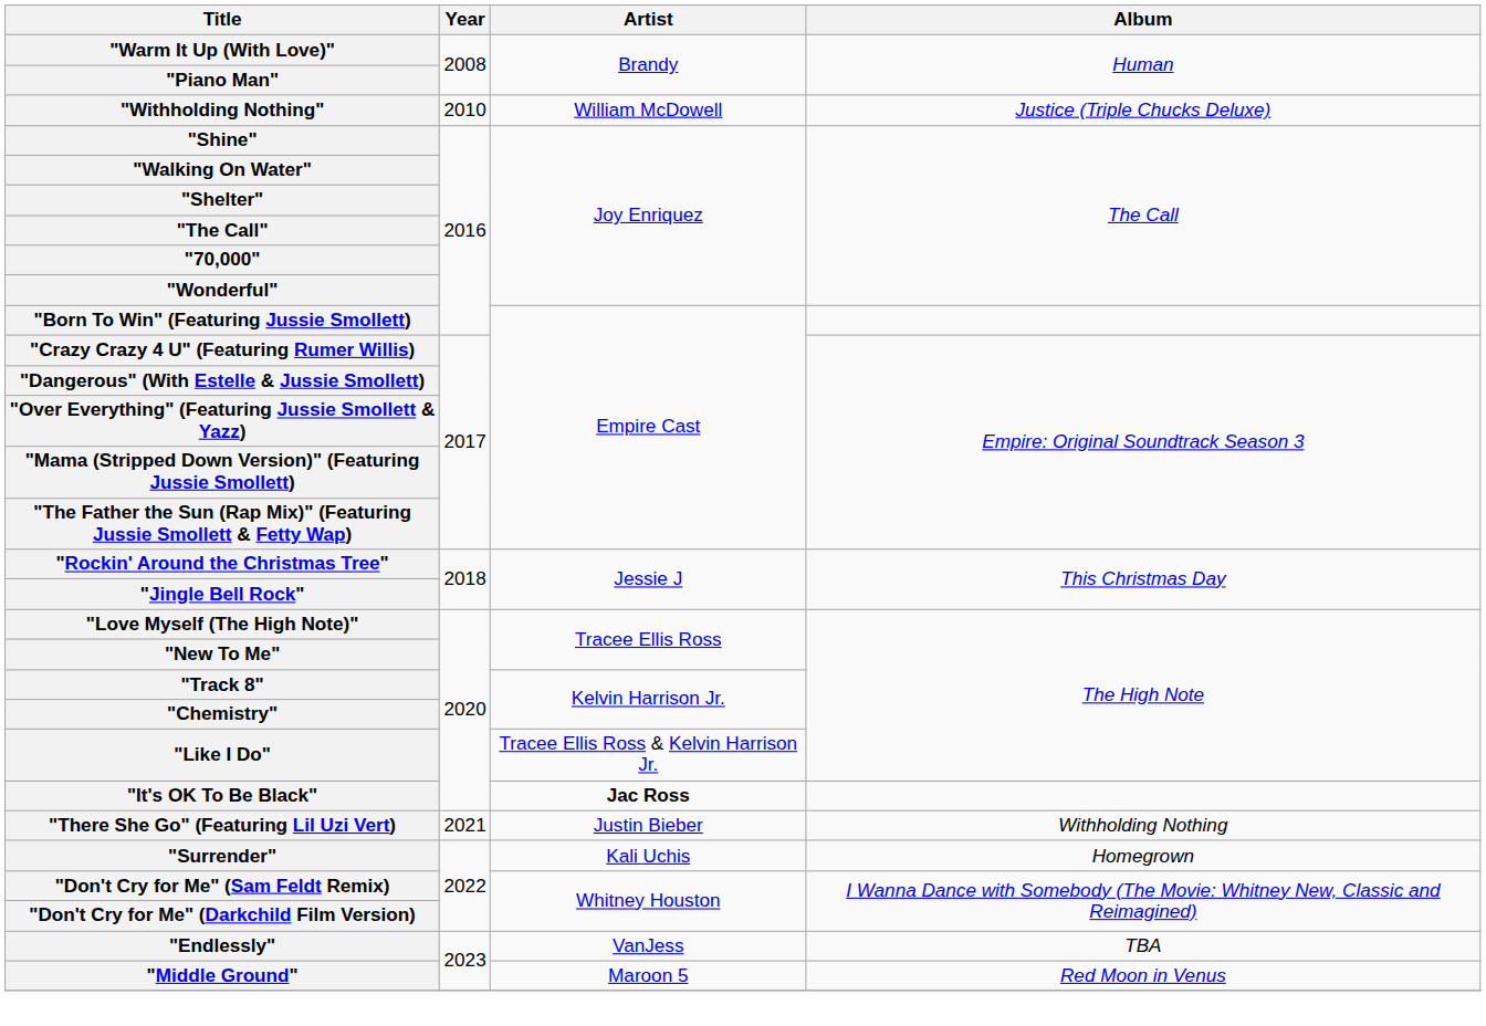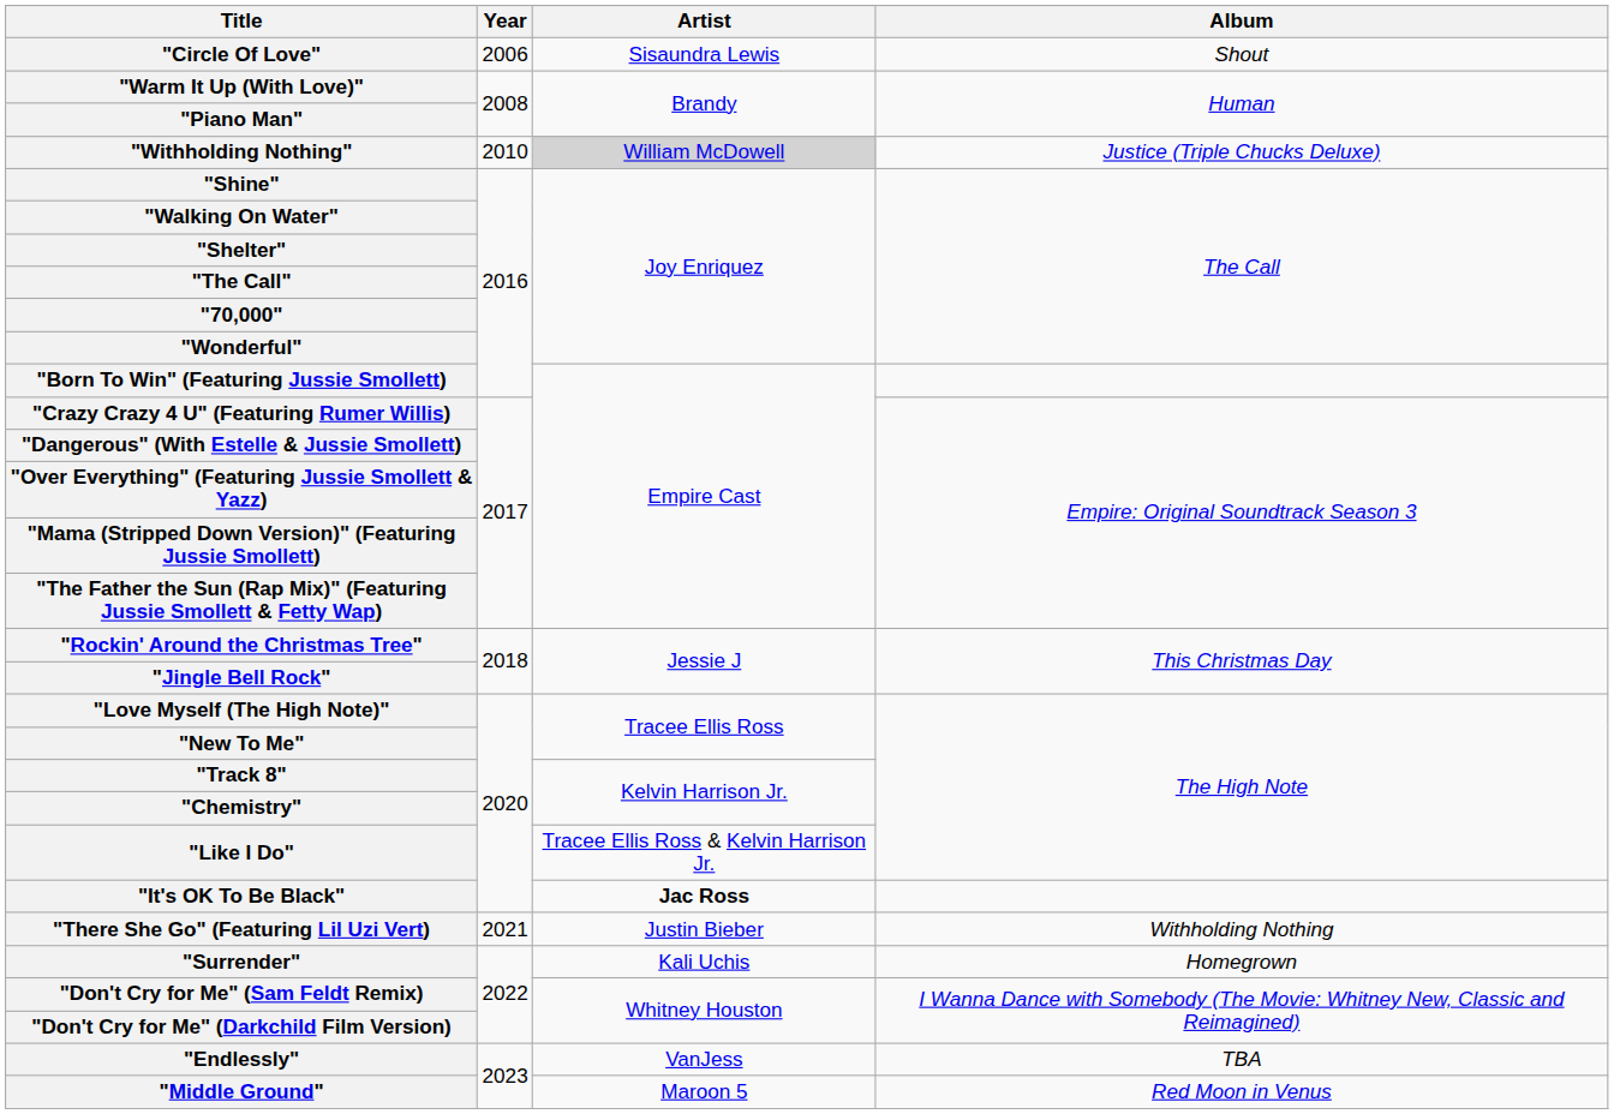+ row: "Circle Of Love" | 2006 | Sisaundra Lewis | Shout
"Withholding Nothing" | Artist: no background -> lightgrey background
